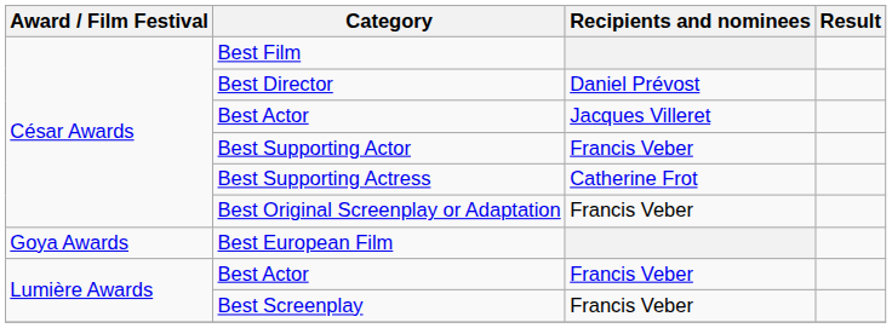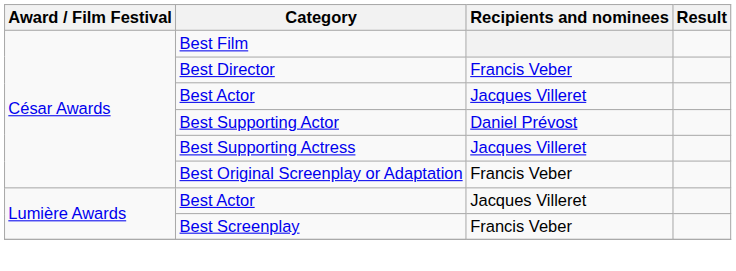Best Director | Recipients and nominees: Daniel Prévost -> Francis Veber
Best Supporting Actor | Recipients and nominees: Francis Veber -> Daniel Prévost
Best Supporting Actress | Recipients and nominees: Catherine Frot -> Jacques Villeret
- row: Goya Awards | Best European Film
Lumière Awards / Best Actor | Recipients and nominees: Francis Veber -> Jacques Villeret
